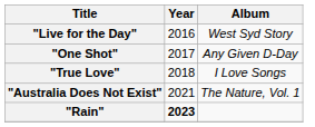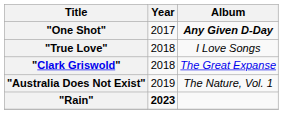- row: "Live for the Day" | 2016 | West Syd Story
"One Shot" | Album: normal -> bold
+ row: "Clark Griswold" | 2018 | The Great Expanse
"Australia Does Not Exist" | Year: 2021 -> 2019
